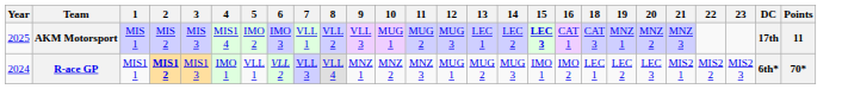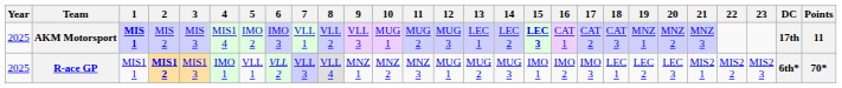+ column: 17 | CAT 2 | IMO 3
AKM Motorsport | 1: normal -> bold
R-ace GP | Year: 2024 -> 2025
